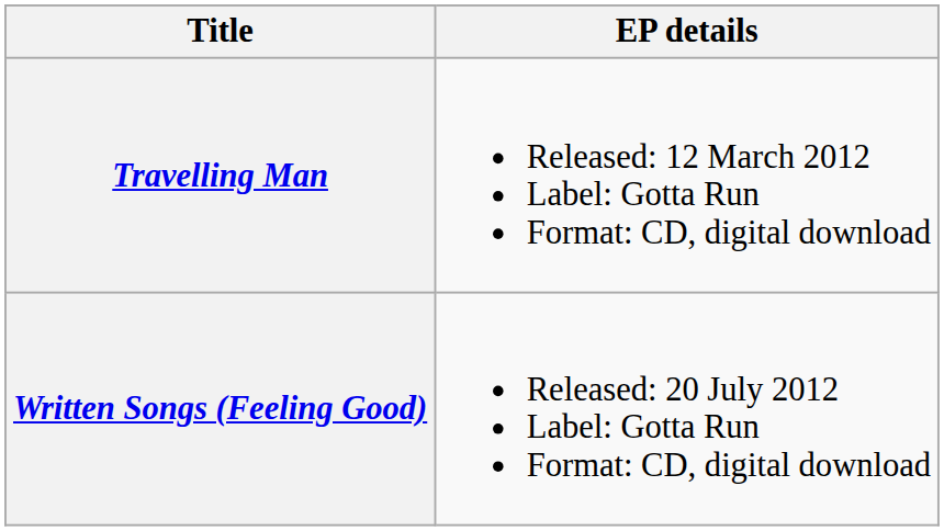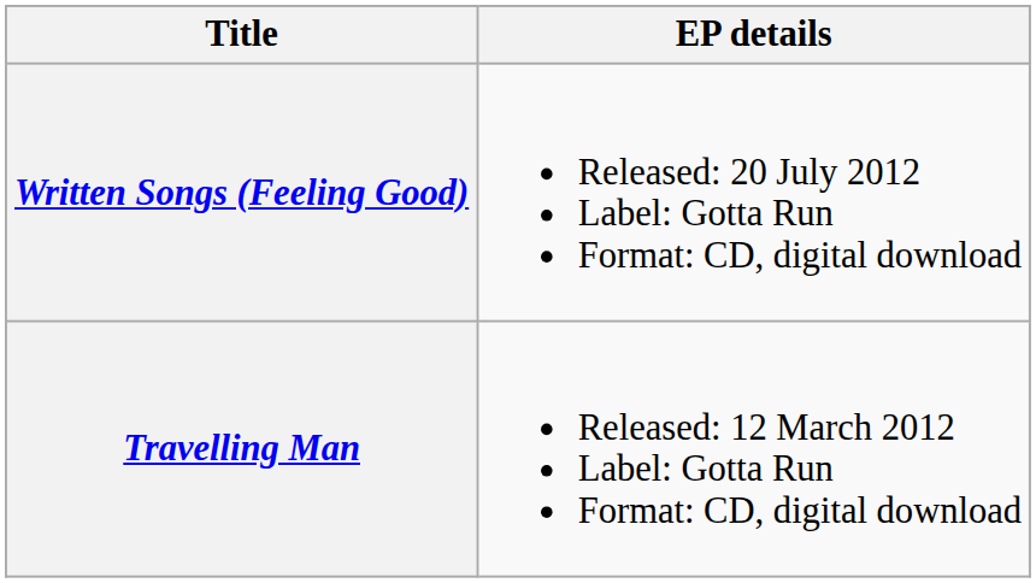rows swapped: Travelling Man <-> Written Songs (Feeling Good)
